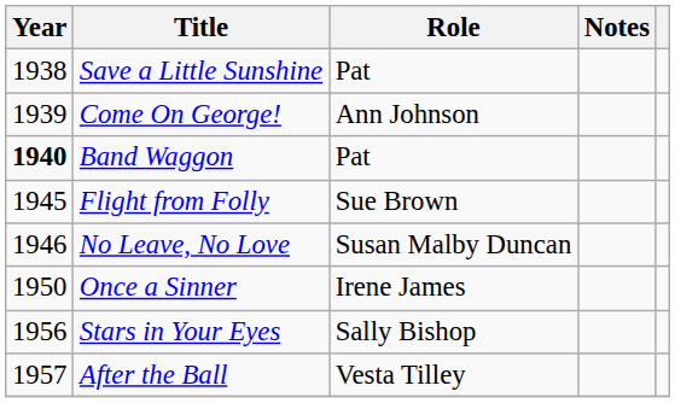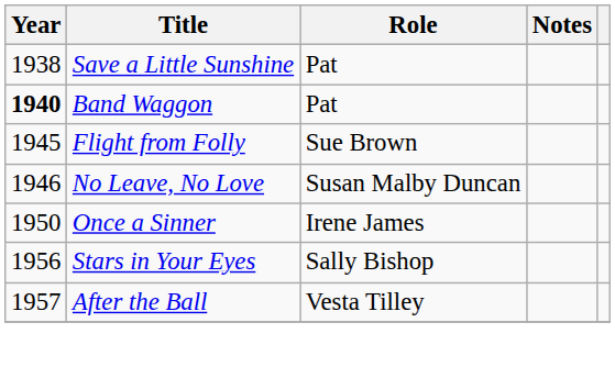- row: 1939 | Come On George! | Ann Johnson
